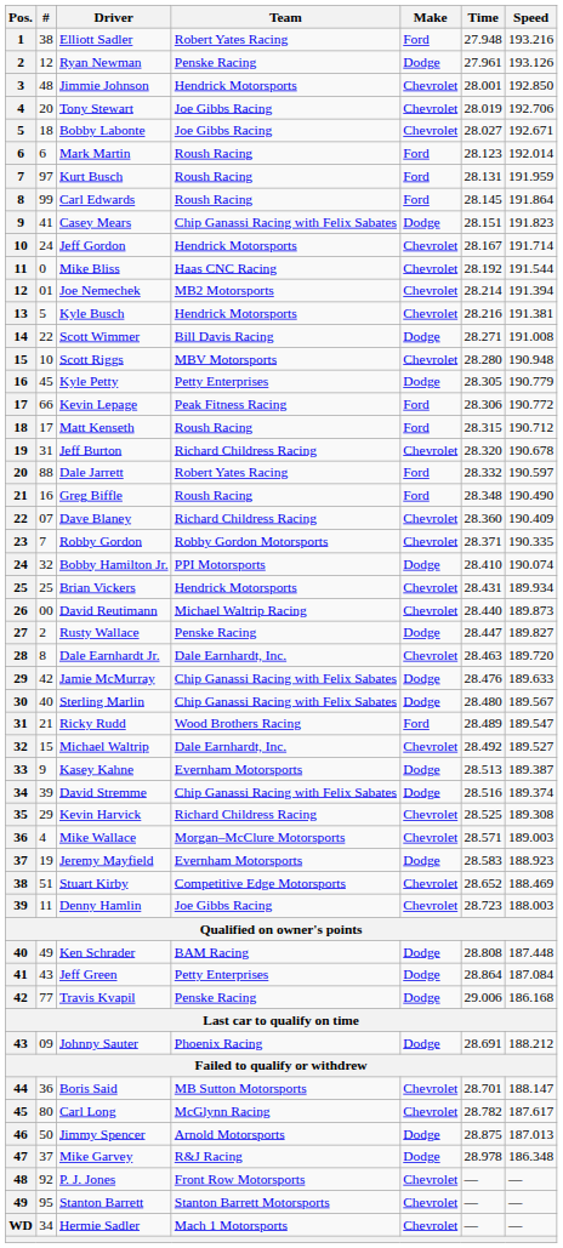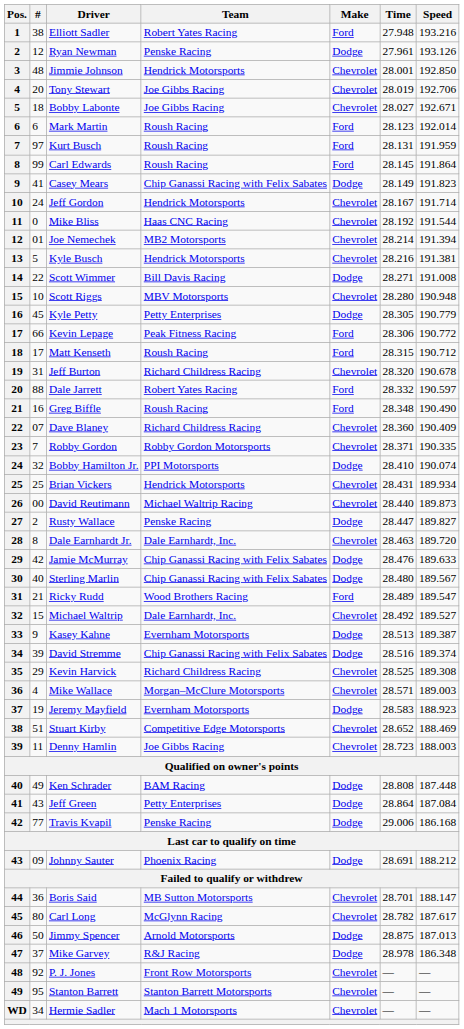Casey Mears | Time: 28.151 -> 28.149
